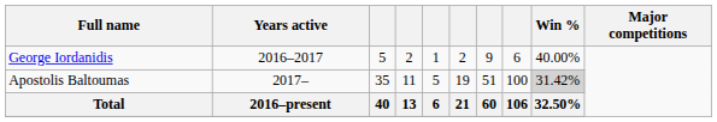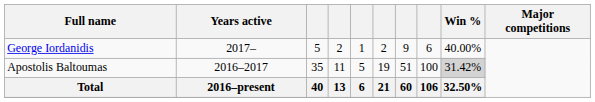George Iordanidis | Years active: 2016–2017 -> 2017–
Apostolis Baltoumas | Years active: 2017– -> 2016–2017
